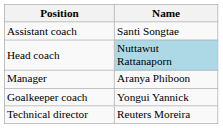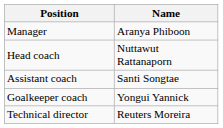rows swapped: Manager <-> Assistant coach
Head coach | Name: lightblue background -> no background
